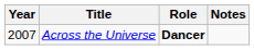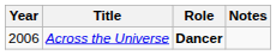Across the Universe | Year: 2007 -> 2006
